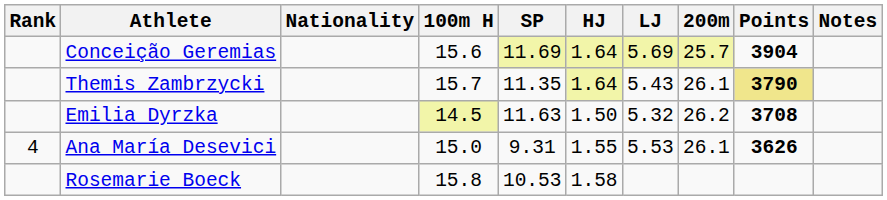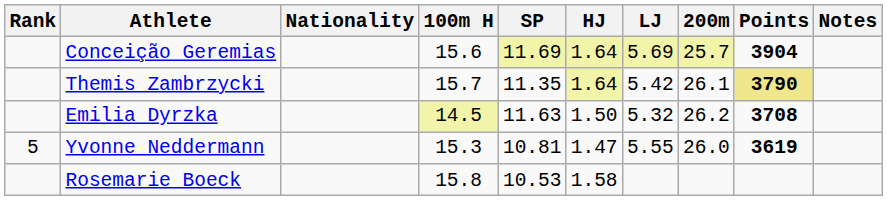Themis Zambrzycki | LJ: 5.43 -> 5.42
- row: 4 | Ana María Desevici | 15.0 | 9.31 | 1.55 | 5.53 | 26.1 | 3626
+ row: 5 | Yvonne Neddermann | 15.3 | 10.81 | 1.47 | 5.55 | 26.0 | 3619
